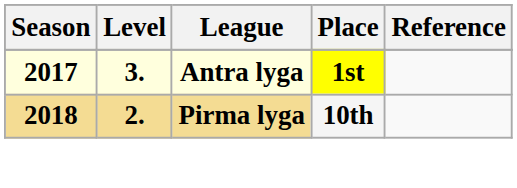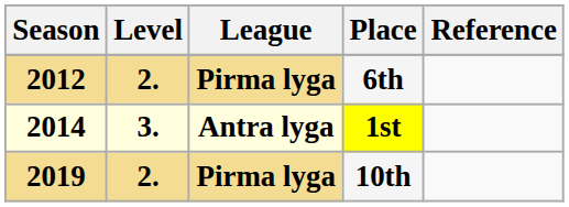+ row: 2012 | 2. | Pirma lyga | 6th
1st | Season: 2017 -> 2014
10th | Season: 2018 -> 2019
